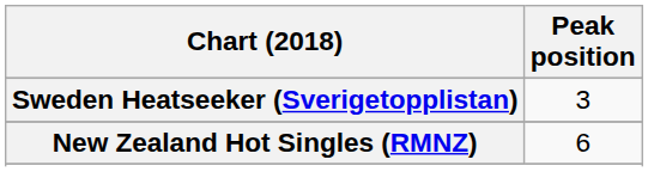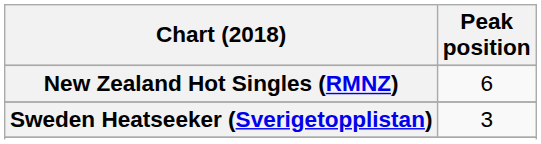rows swapped: New Zealand Hot Singles (RMNZ) <-> Sweden Heatseeker (Sverigetopplistan)
